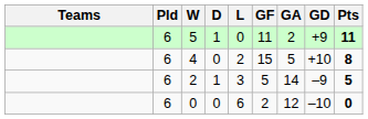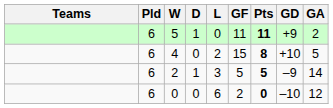columns swapped: GA <-> Pts
